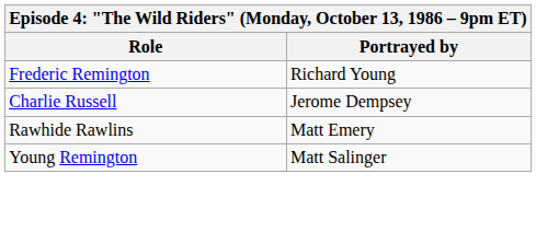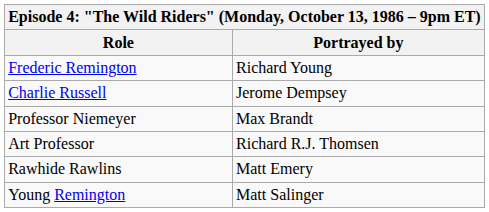+ row: Professor Niemeyer | Max Brandt
+ row: Art Professor | Richard R.J. Thomsen
